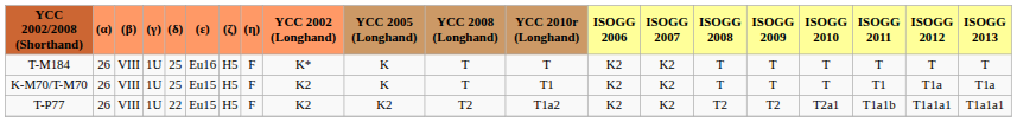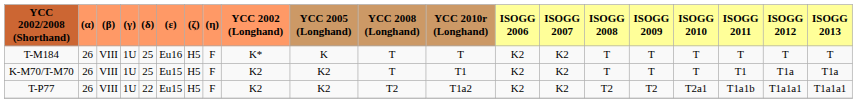K-M70/T-M70 | YCC 2005 (Longhand): K -> K2
